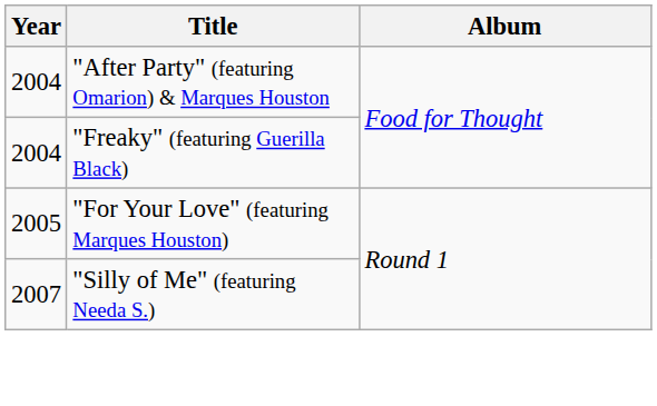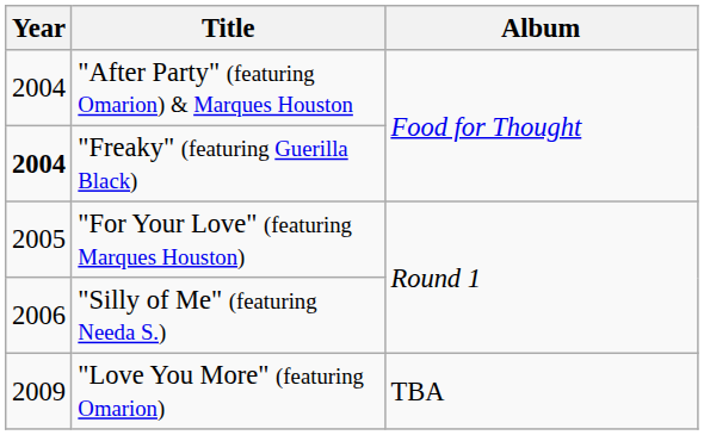"Freaky" (featuring Guerilla Black) | Year: normal -> bold
"Silly of Me" (featuring Needa S.) | Year: 2007 -> 2006
+ row: 2009 | "Love You More" (featuring Omarion) | TBA
